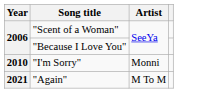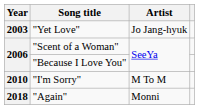+ row: 2003 | "Yet Love" | Jo Jang-hyuk
"I'm Sorry" | Artist: Monni -> M To M
"Again" | Year: 2021 -> 2018
"Again" | Artist: M To M -> Monni
